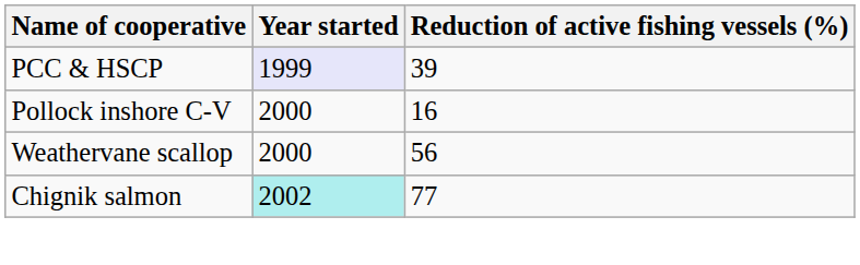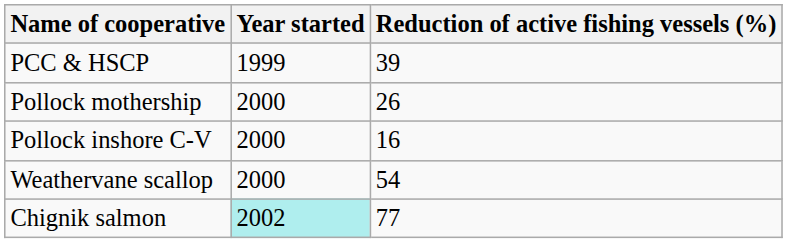PCC & HSCP | Year started: lavender background -> no background
+ row: Pollock mothership | 2000 | 26
Weathervane scallop | Reduction of active fishing vessels (%): 56 -> 54
